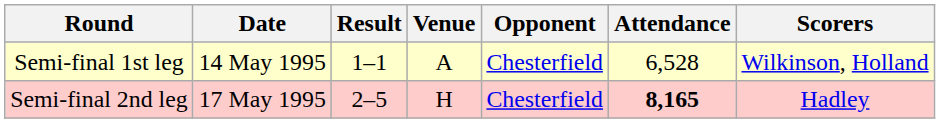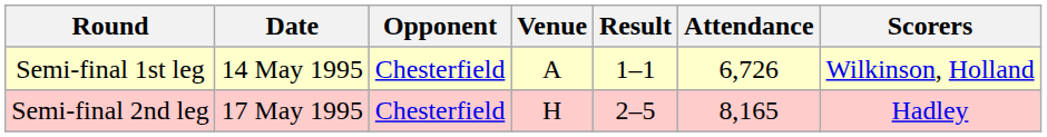columns swapped: Opponent <-> Result
Semi-final 1st leg | Attendance: 6,528 -> 6,726
Semi-final 2nd leg | Attendance: bold -> normal
